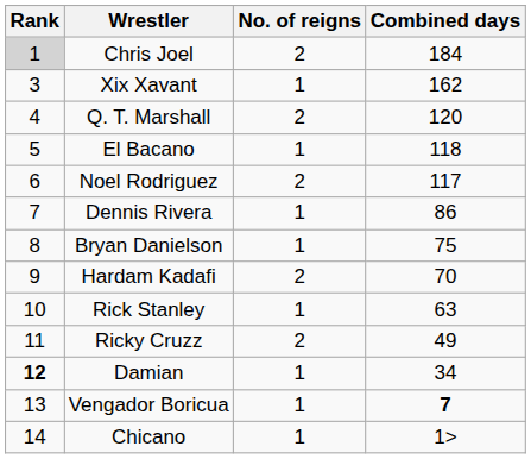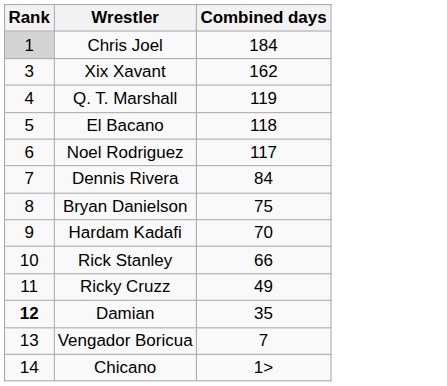- column: No. of reigns | 2 | 1 | 2 | 1 | 2 | 1 | 1 | 2 | 1 | 2 | 1 | 1 | 1
Q. T. Marshall | Combined days: 120 -> 119
Dennis Rivera | Combined days: 86 -> 84
Rick Stanley | Combined days: 63 -> 66
Damian | Combined days: 34 -> 35
Vengador Boricua | Combined days: bold -> normal
